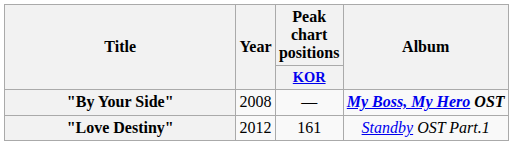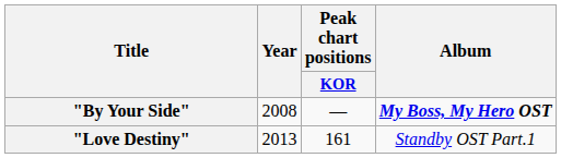"Love Destiny" | Year: 2012 -> 2013
